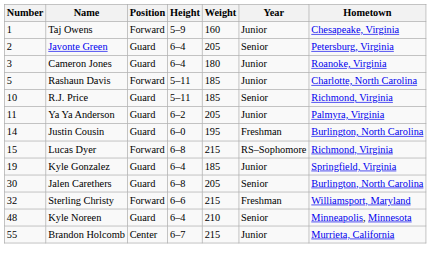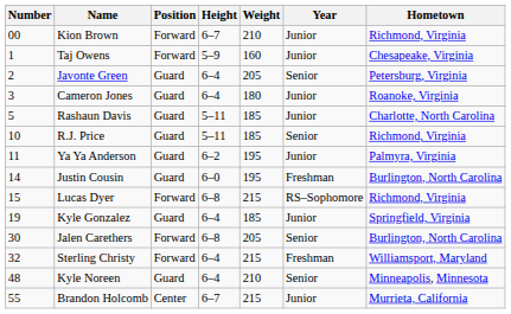+ row: 00 | Kion Brown | Forward | 6–7 | 210 | Junior | Richmond, Virginia
Rashaun Davis | Position: Forward -> Guard
Ya Ya Anderson | Weight: 205 -> 195
Jalen Carethers | Position: Guard -> Forward
Sterling Christy | Height: 6–6 -> 6–4
